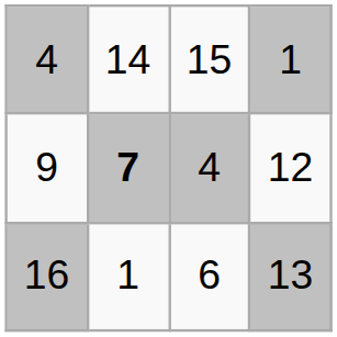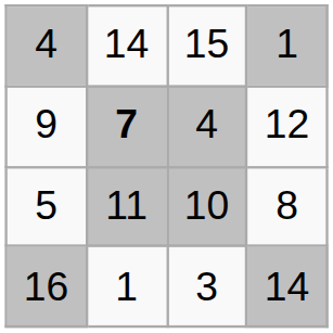+ row: 5 | 11 | 10 | 8
16 | column 3: 6 -> 3
16 | column 4: 13 -> 14
